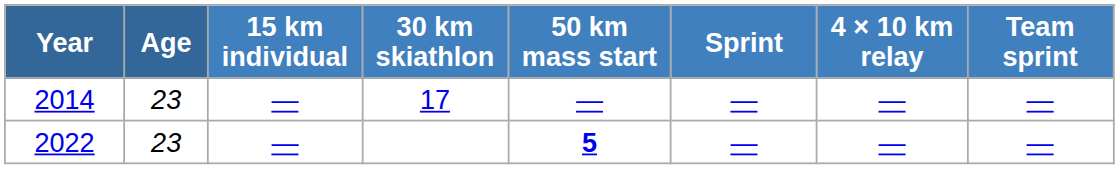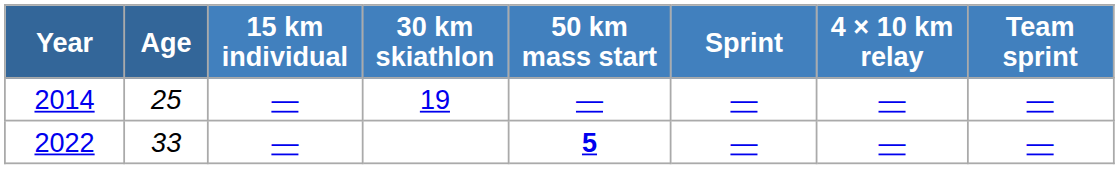2014 | Age: 23 -> 25
2014 | 30 km skiathlon: 17 -> 19
2022 | Age: 23 -> 33
